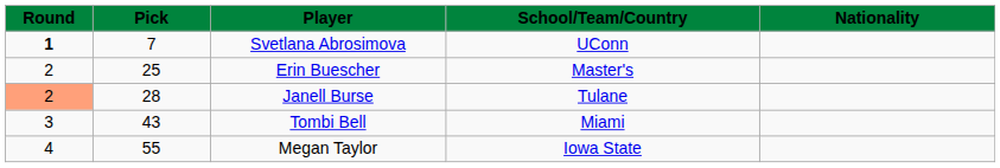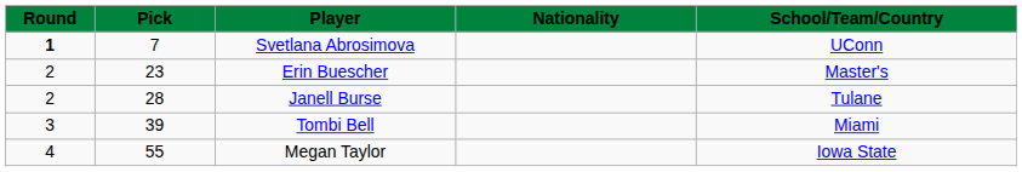columns swapped: Nationality <-> School/Team/Country
Erin Buescher | Pick: 25 -> 23
Janell Burse | Round: lightsalmon background -> no background
Tombi Bell | Pick: 43 -> 39
